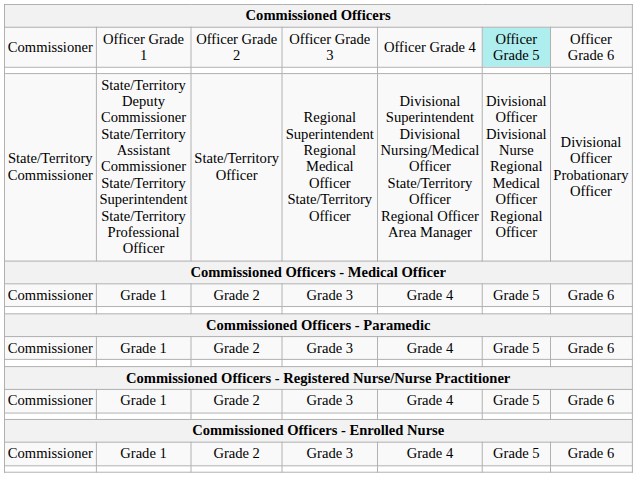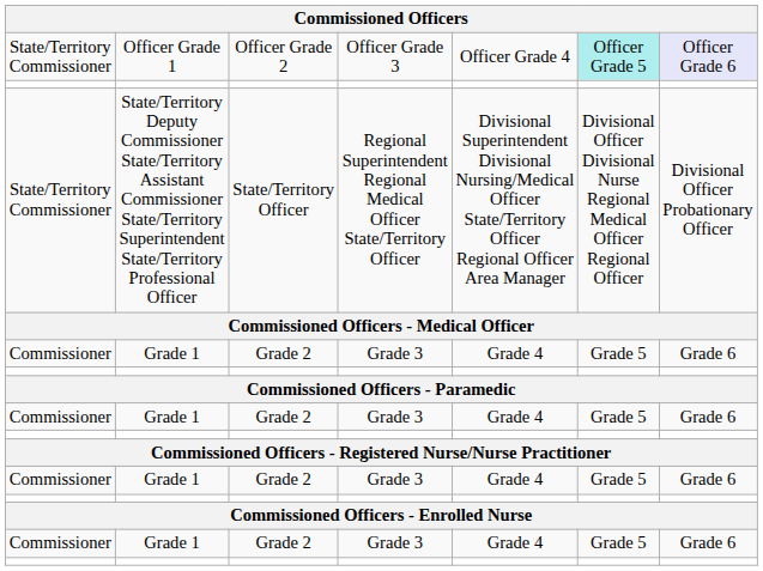Officer Grade 1 | column 1: Commissioner -> State/Territory Commissioner
Officer Grade 1 | column 7: no background -> lavender background
